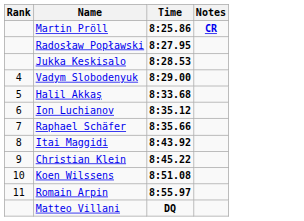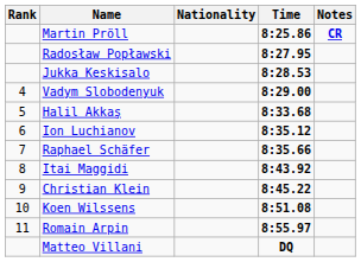+ column: Nationality
